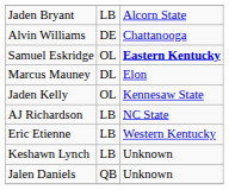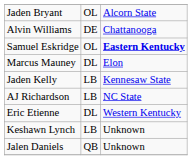Jaden Bryant | column 2: LB -> OL
Jaden Kelly | column 2: OL -> LB
Eric Etienne | column 2: LB -> DL
